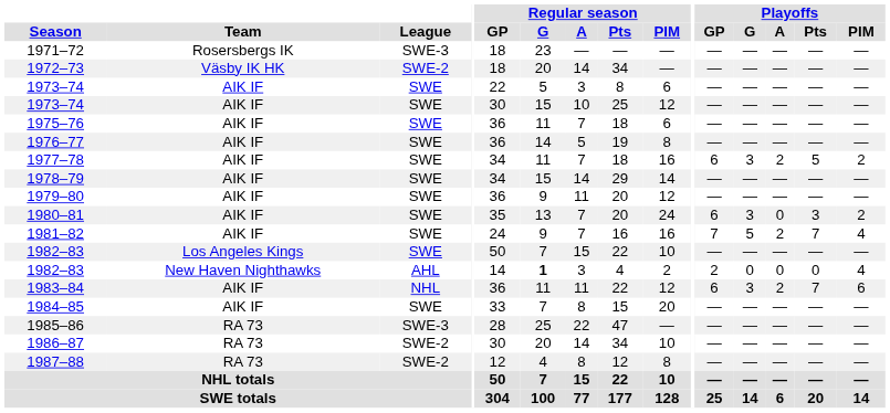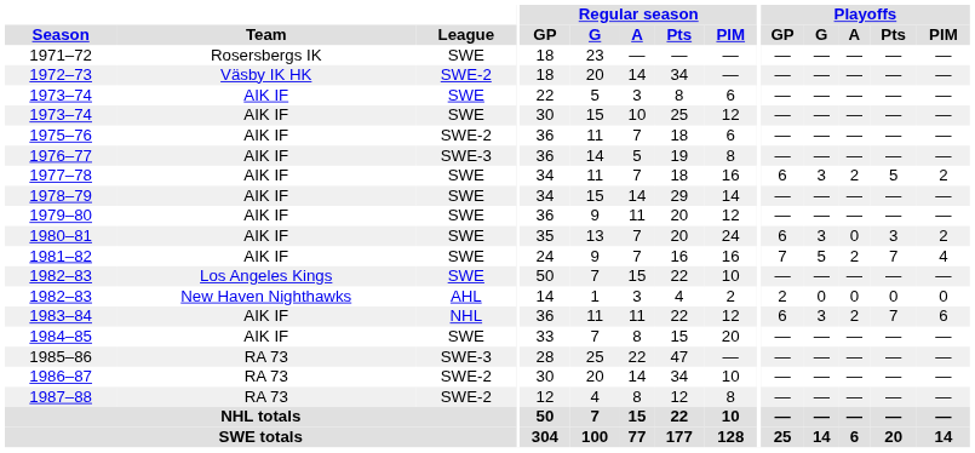1971–72 | League: SWE-3 -> SWE
1975–76 | League: SWE -> SWE-2
1976–77 | League: SWE -> SWE-3
1982–83 / New Haven Nighthawks | Regular season / G: bold -> normal
1982–83 / New Haven Nighthawks | Playoffs / PIM: 4 -> 0
